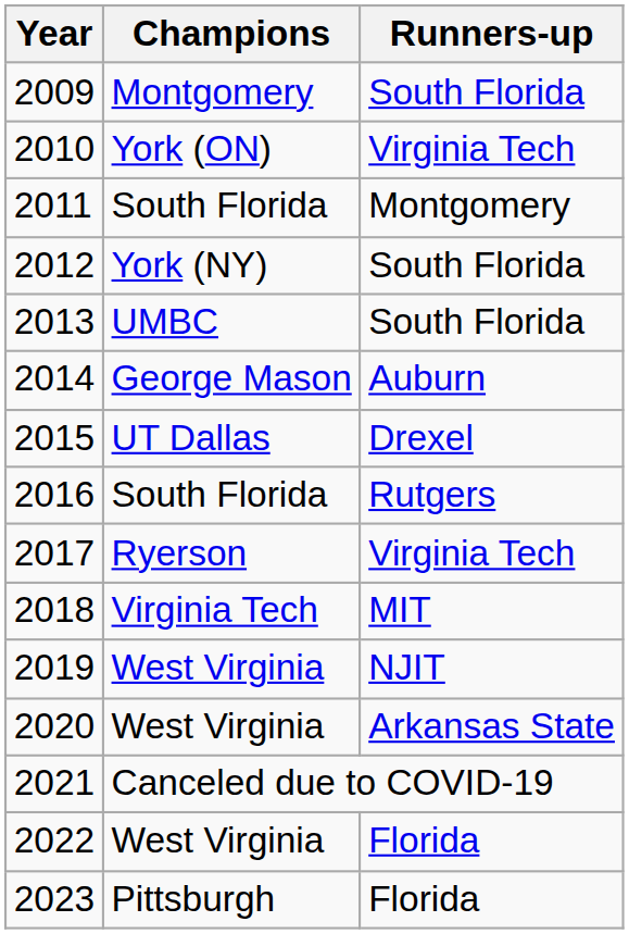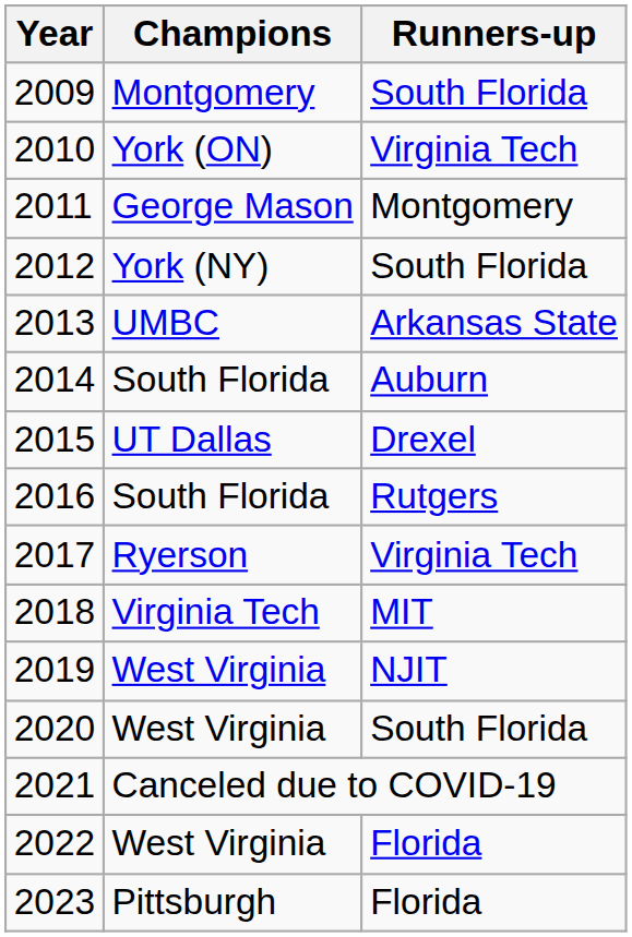2011 | Champions: South Florida -> George Mason
2013 | Runners-up: South Florida -> Arkansas State
2014 | Champions: George Mason -> South Florida
2020 | Runners-up: Arkansas State -> South Florida
